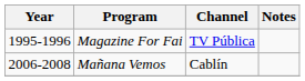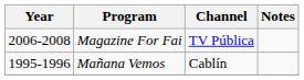Magazine For Fai | Year: 1995-1996 -> 2006-2008
Mañana Vemos | Year: 2006-2008 -> 1995-1996
